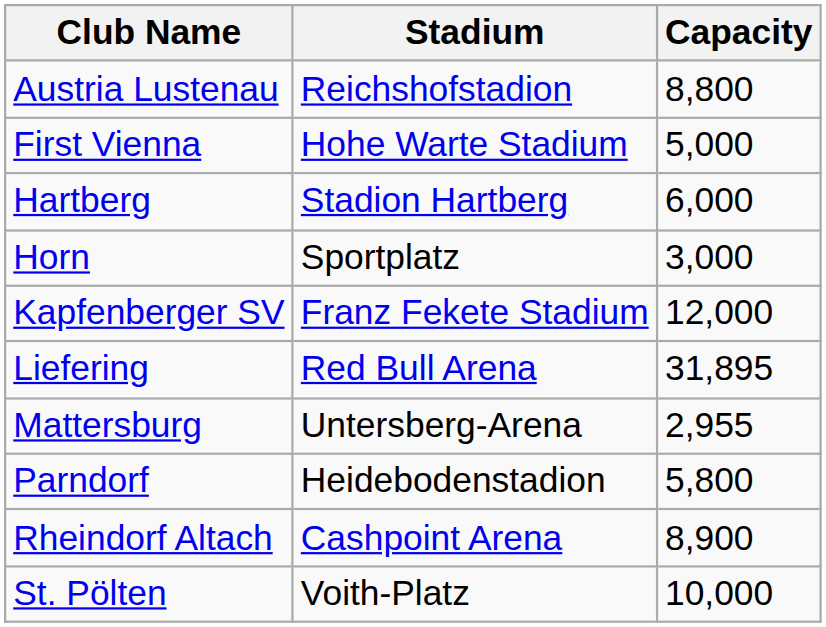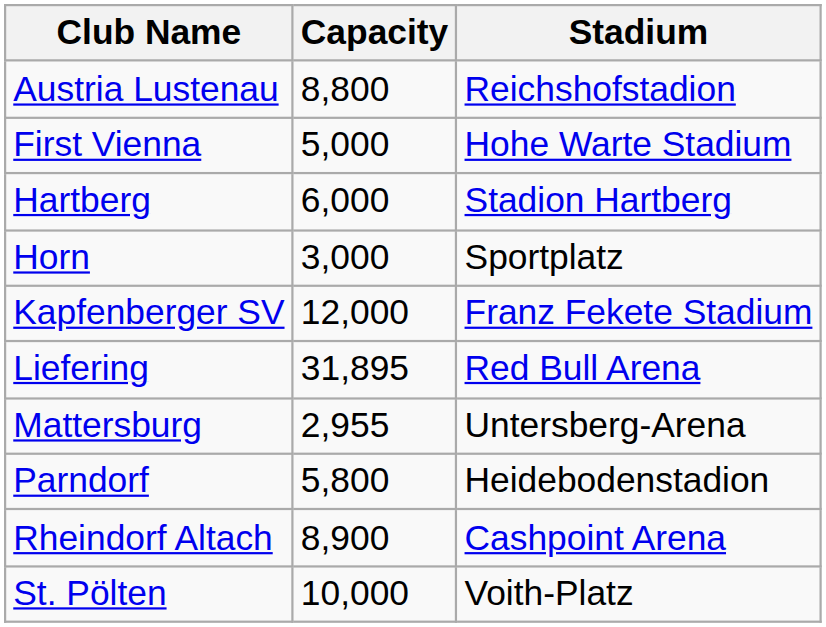columns swapped: Stadium <-> Capacity
